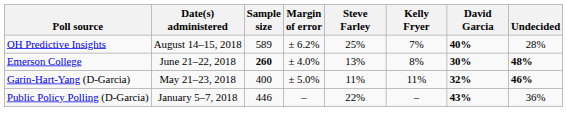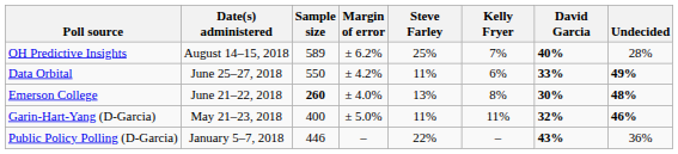+ row: Data Orbital | June 25–27, 2018 | 550 | ± 4.2% | 11% | 6% | 33% | 49%
